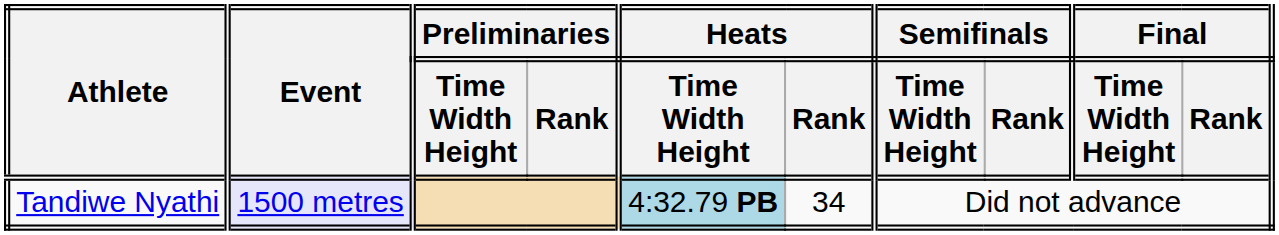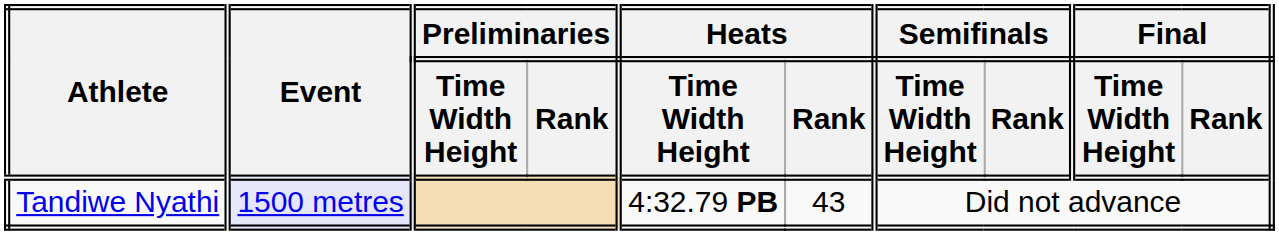Tandiwe Nyathi | Heats / Time Width Height: lightblue background -> no background
Tandiwe Nyathi | Heats / Rank: 34 -> 43
